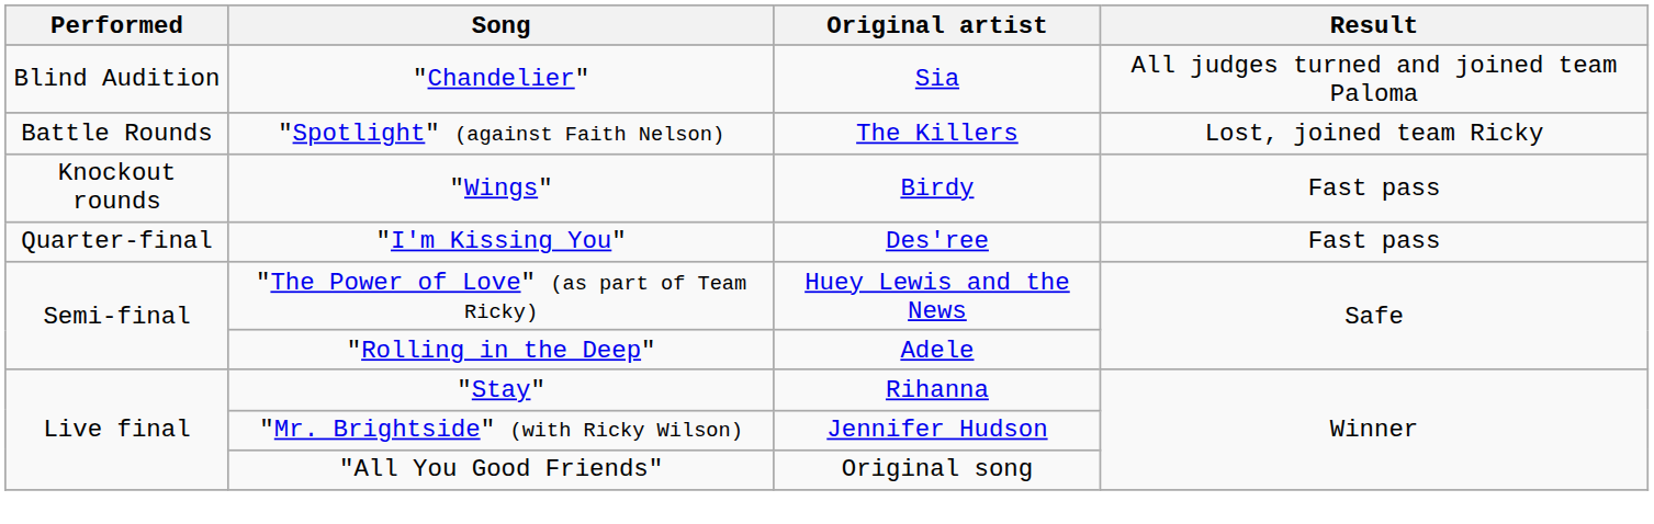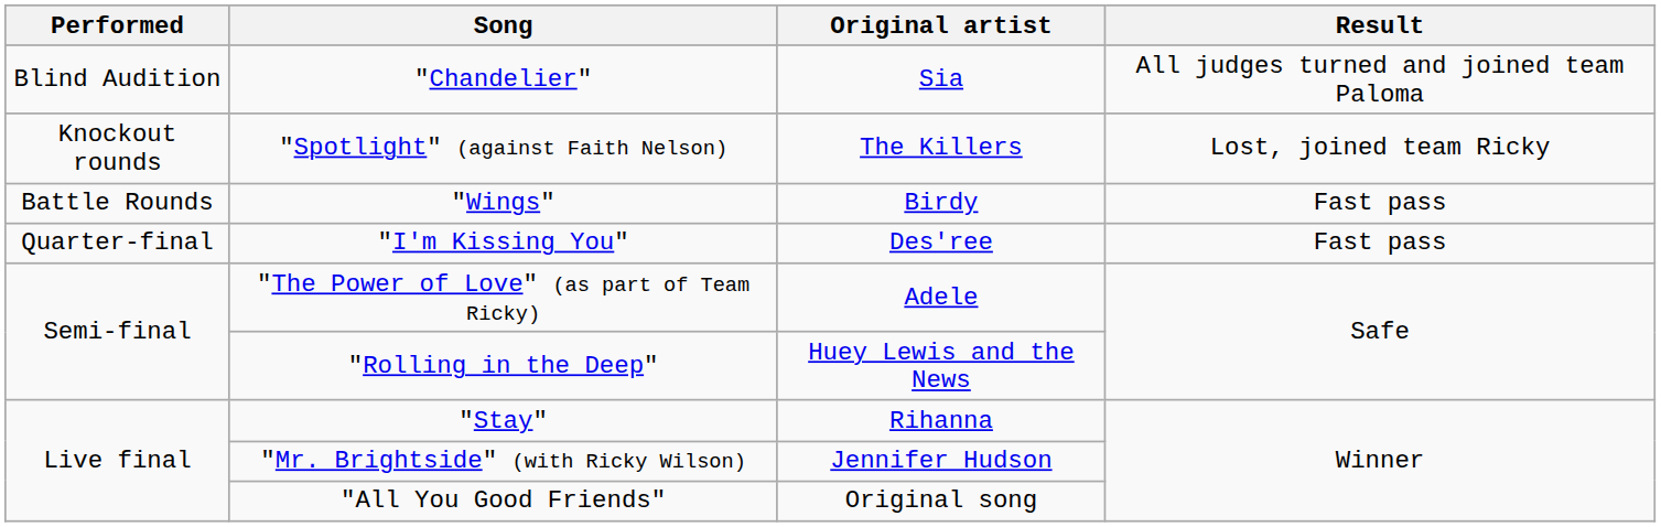"Spotlight" (against Faith Nelson) | Performed: Battle Rounds -> Knockout rounds
"Wings" | Performed: Knockout rounds -> Battle Rounds
"The Power of Love" (as part of Team Ricky) | Original artist: Huey Lewis and the News -> Adele
"Rolling in the Deep" | Original artist: Adele -> Huey Lewis and the News
